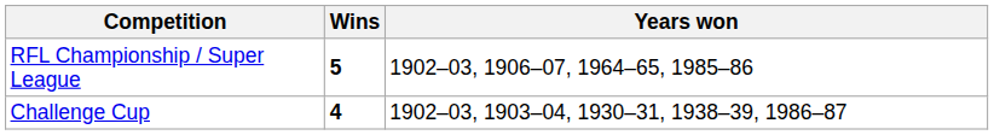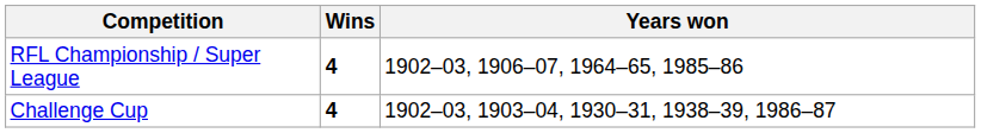RFL Championship / Super League | Wins: 5 -> 4
